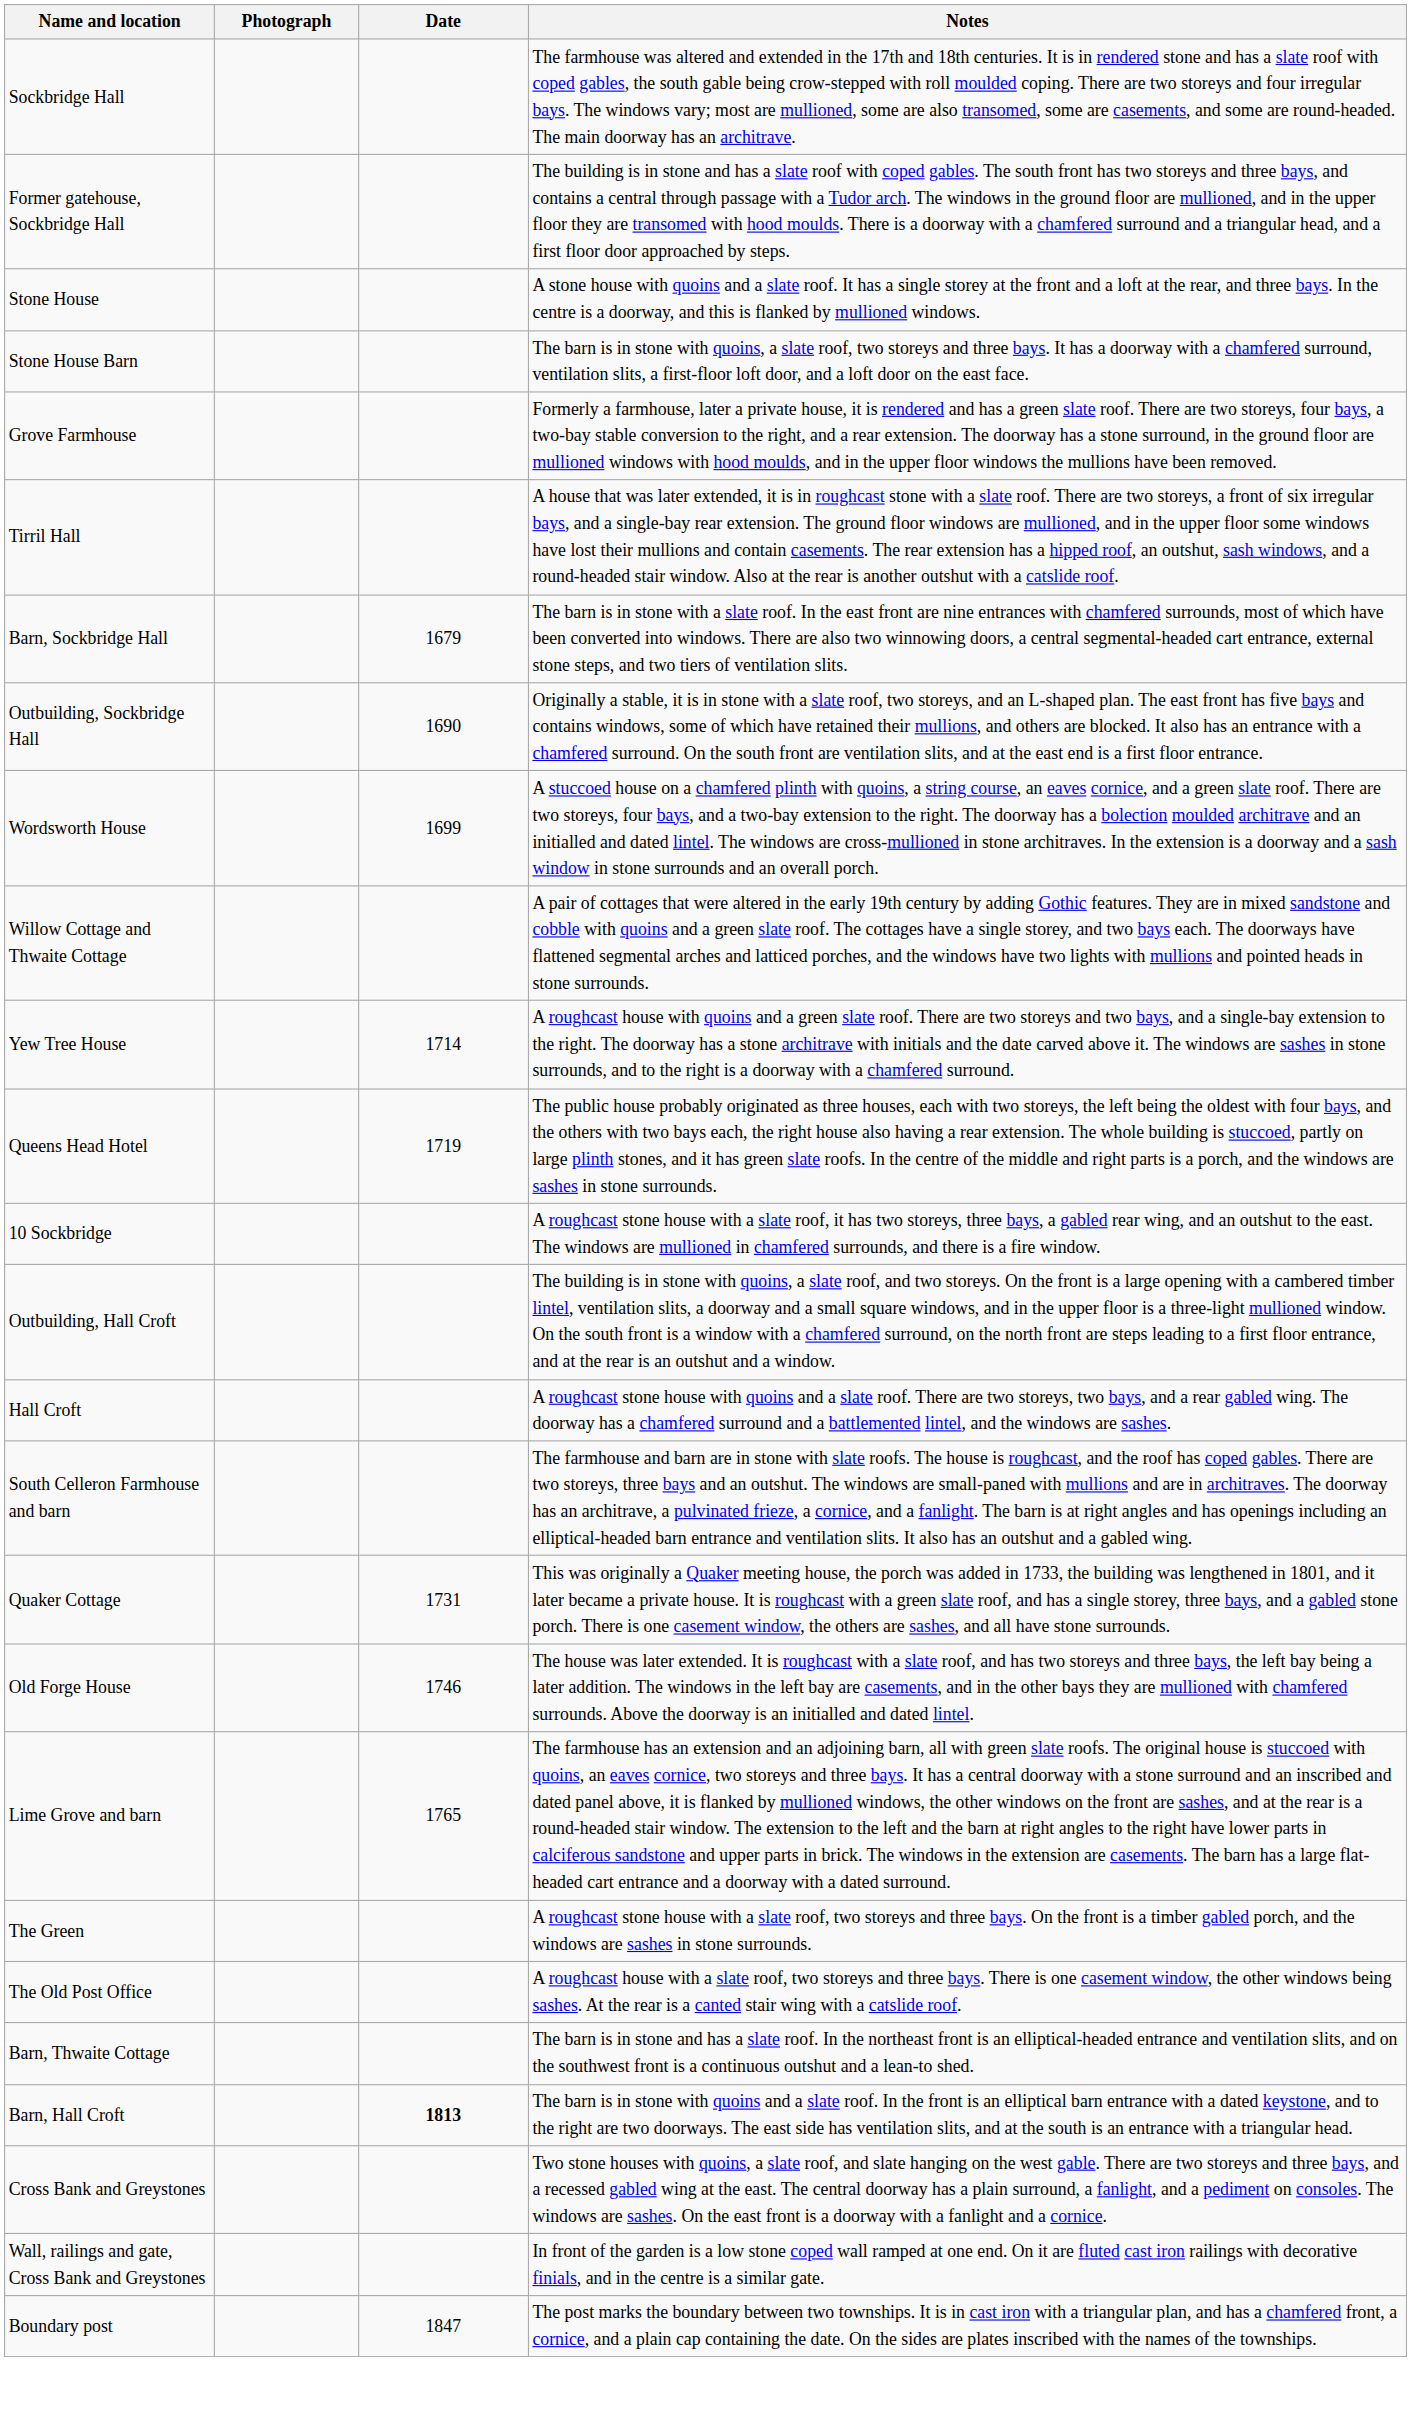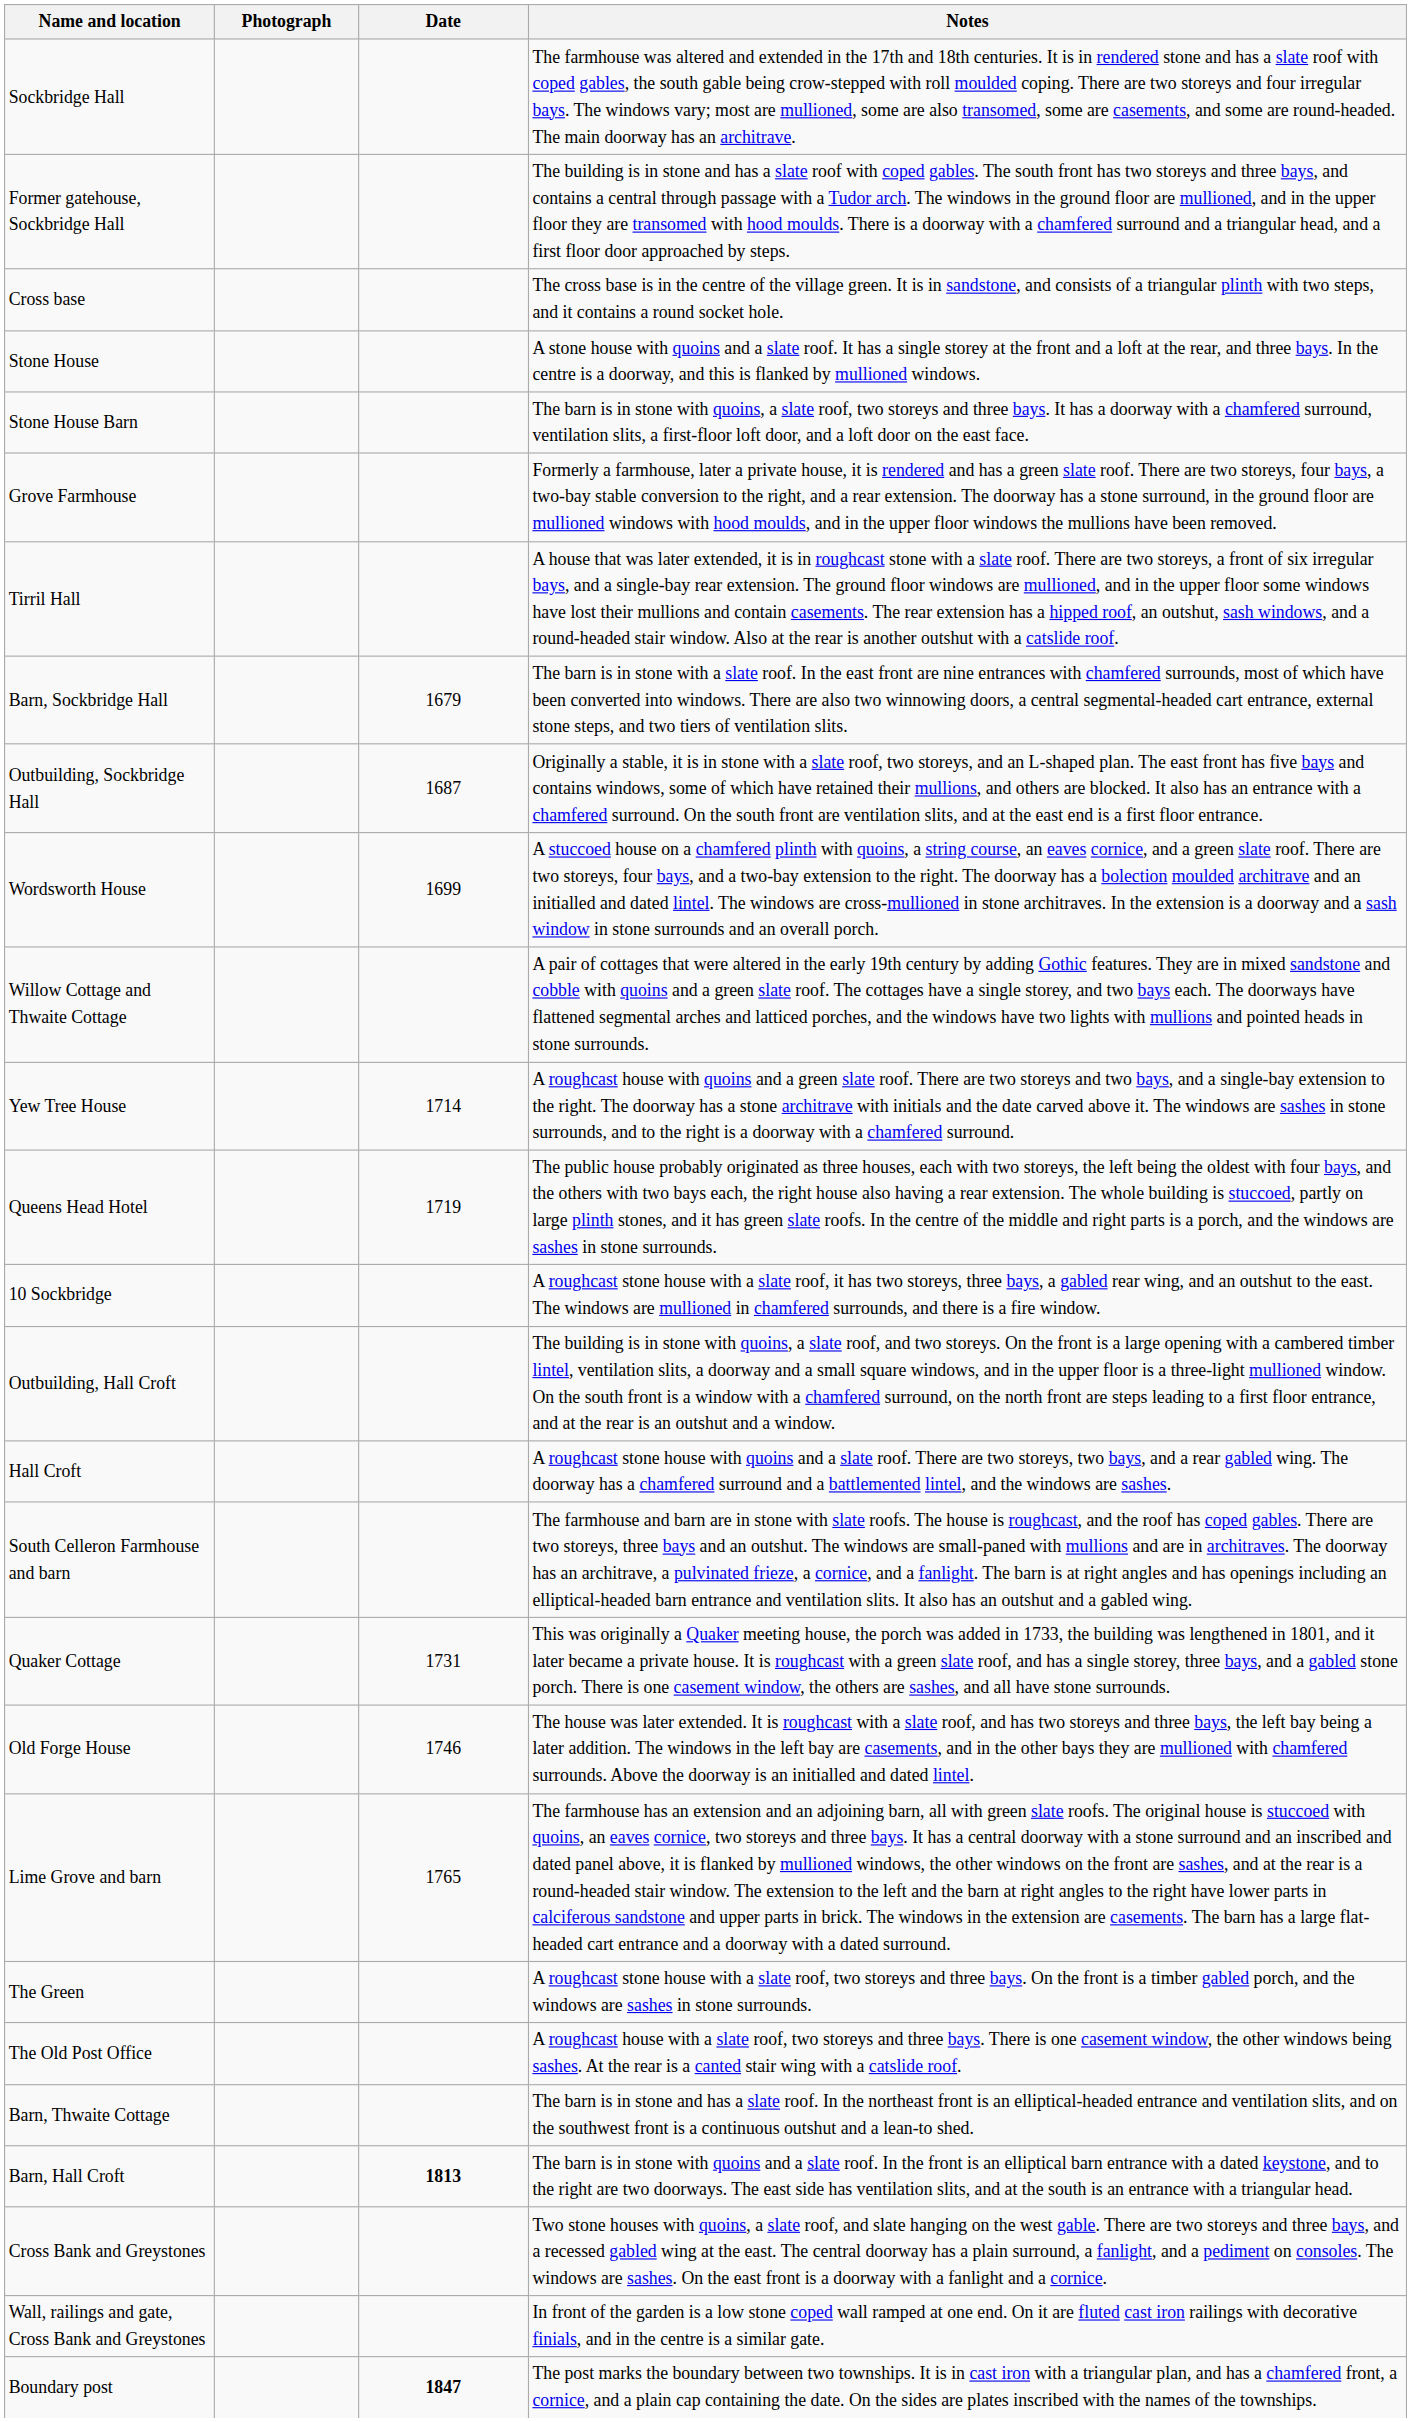+ row: Cross base | The cross base is in the centre of the village green. It is in sandstone, and consists of a triangular plinth with two steps, and it contains a round socket hole.
Outbuilding, Sockbridge Hall | Date: 1690 -> 1687
Boundary post | Date: normal -> bold
